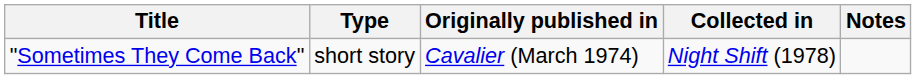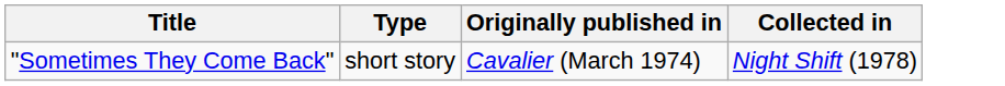- column: Notes
